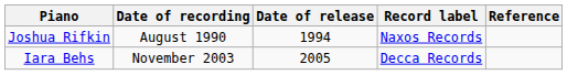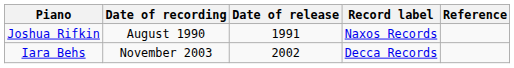Joshua Rifkin | Date of release: 1994 -> 1991
Iara Behs | Date of release: 2005 -> 2002
